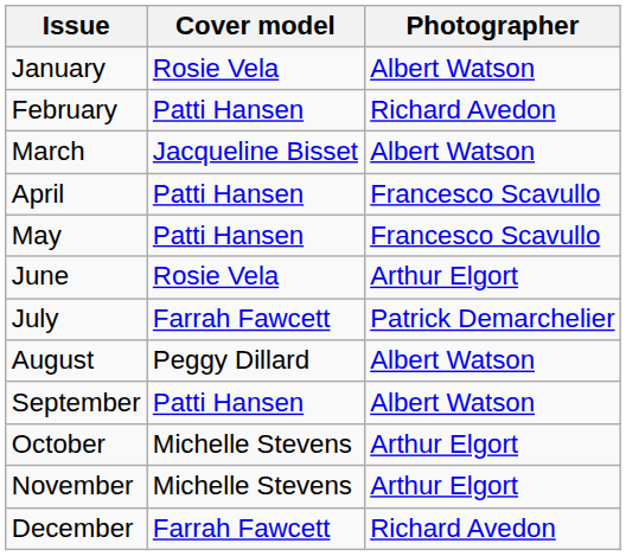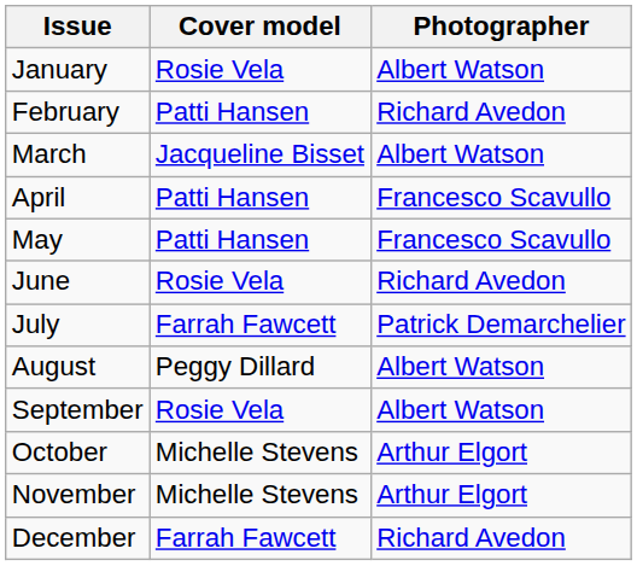June | Photographer: Arthur Elgort -> Richard Avedon
September | Cover model: Patti Hansen -> Rosie Vela
